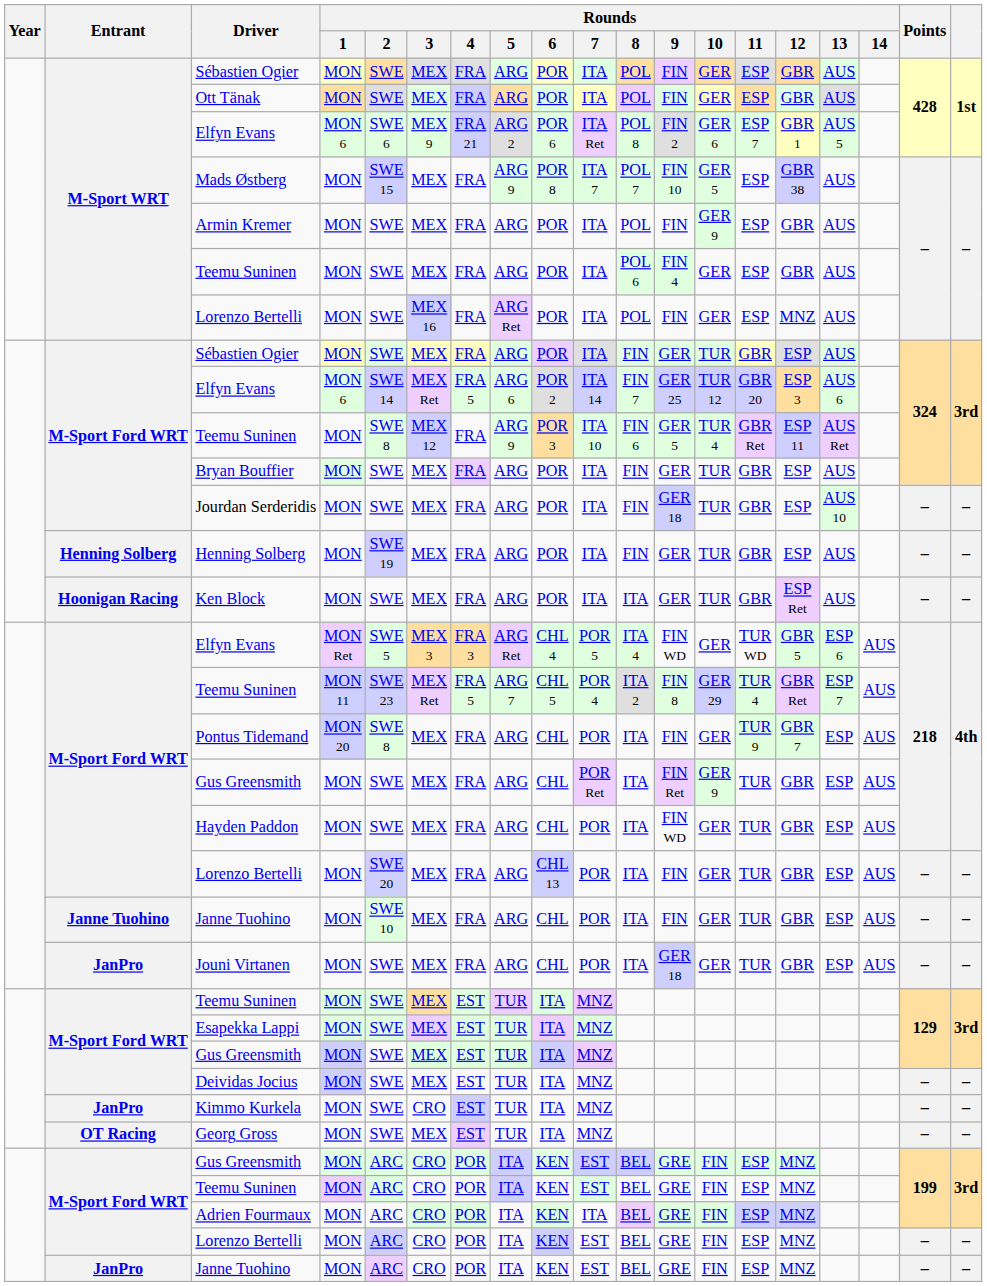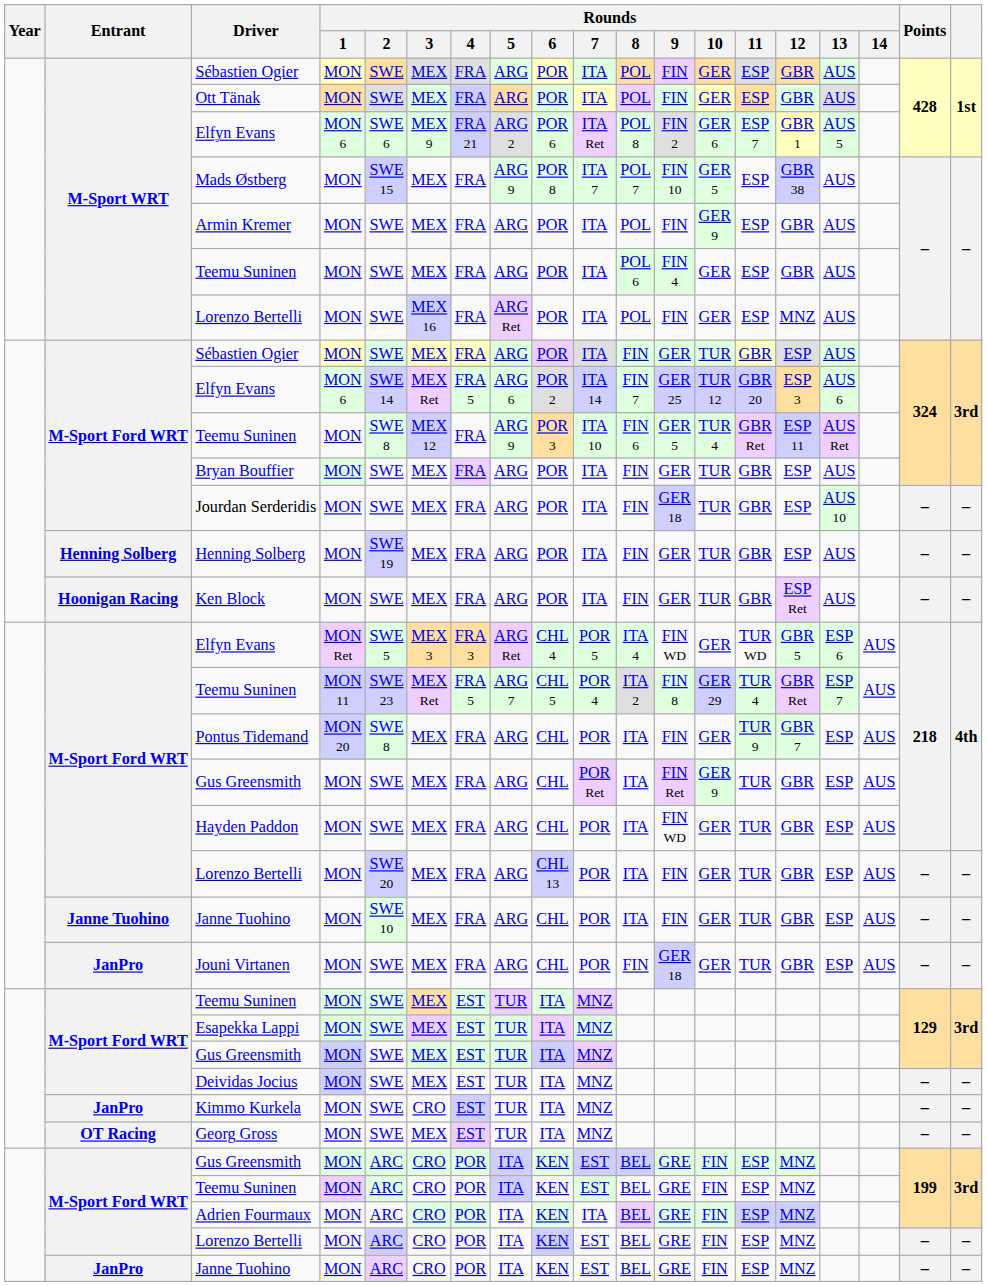Ken Block | Rounds / 8: ITA -> FIN
Jouni Virtanen | Rounds / 8: ITA -> FIN
